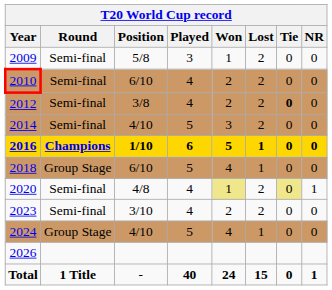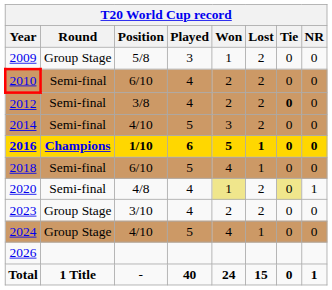2009 | Round: Semi-final -> Group Stage
2018 | Round: Group Stage -> Semi-final
2023 | Round: Semi-final -> Group Stage
